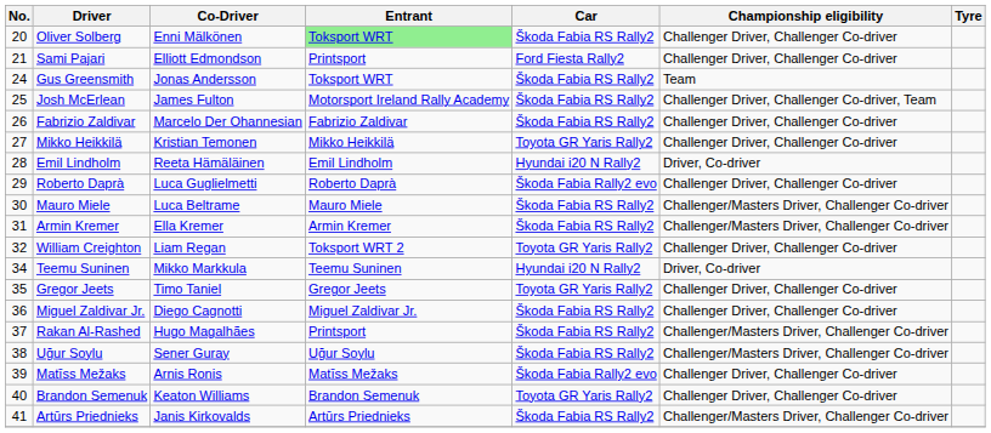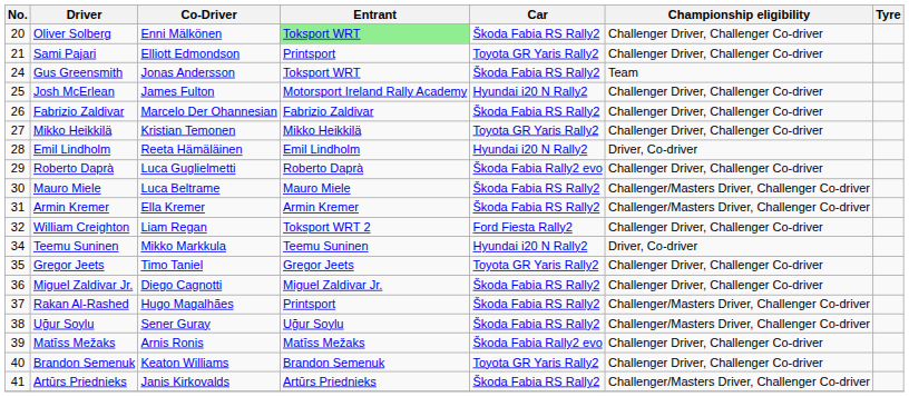Sami Pajari | Car: Ford Fiesta Rally2 -> Toyota GR Yaris Rally2
Josh McErlean | Car: Škoda Fabia RS Rally2 -> Hyundai i20 N Rally2
Josh McErlean | Championship eligibility: Challenger Driver, Challenger Co-driver, Team -> Challenger Driver, Challenger Co-driver
William Creighton | Car: Toyota GR Yaris Rally2 -> Ford Fiesta Rally2
